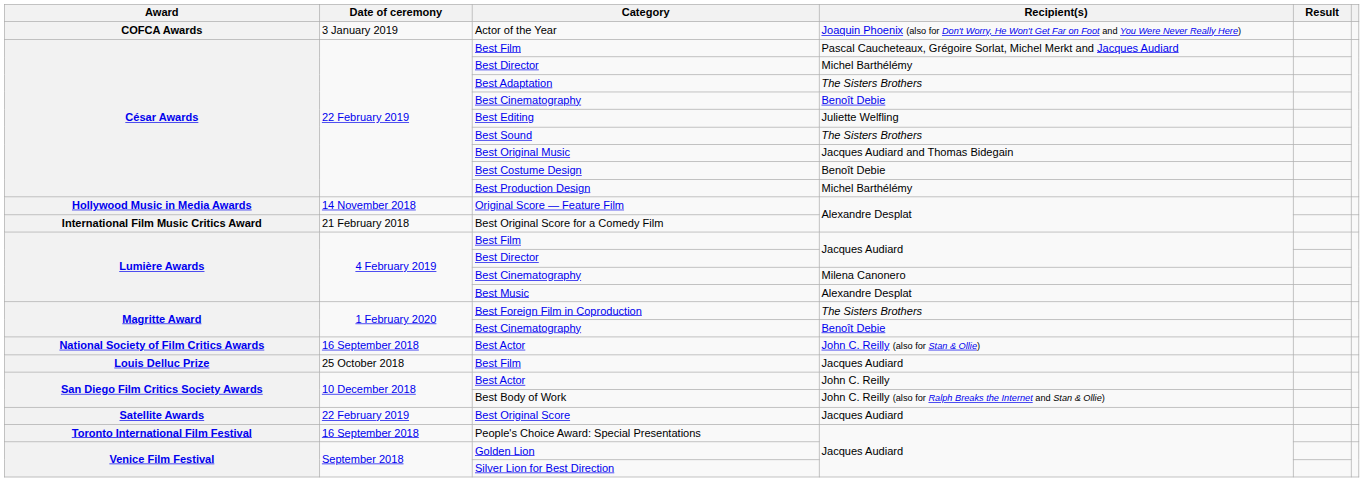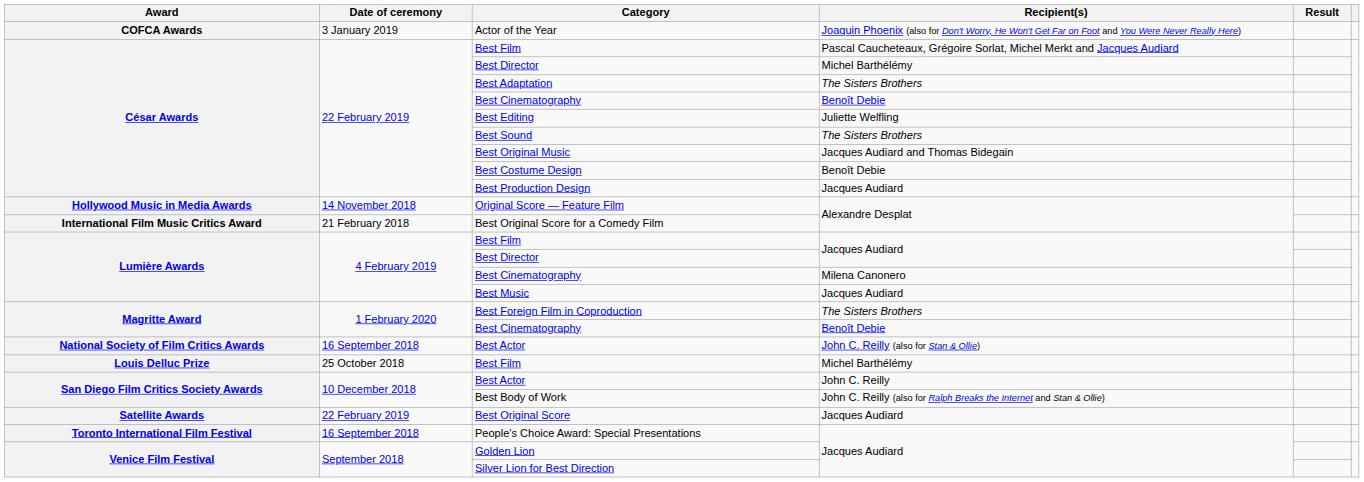Best Production Design | Recipient(s): Michel Barthélémy -> Jacques Audiard
Best Music | Recipient(s): Alexandre Desplat -> Jacques Audiard
Louis Delluc Prize / Best Film | Recipient(s): Jacques Audiard -> Michel Barthélémy
